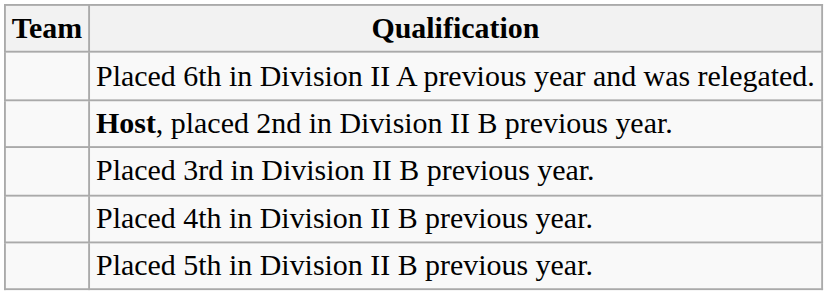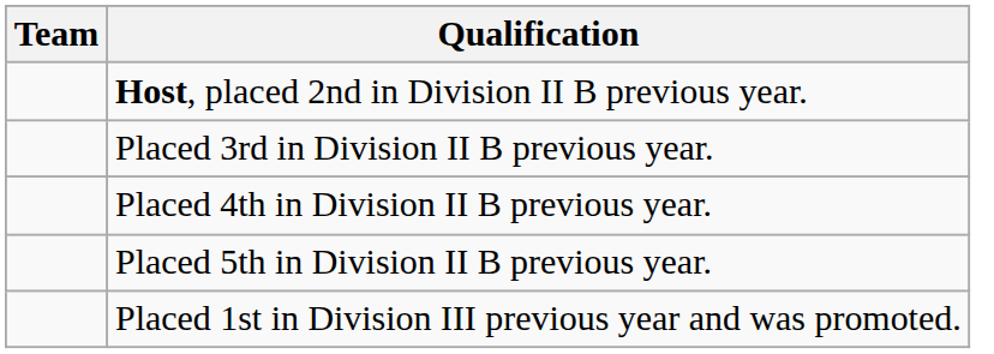- row: Placed 6th in Division II A previous year and was relegated.
+ row: Placed 1st in Division III previous year and was promoted.
